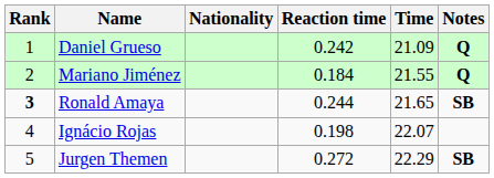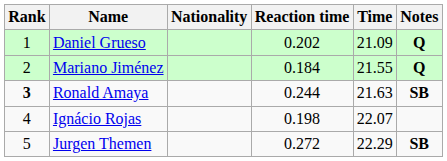Daniel Grueso | Reaction time: 0.242 -> 0.202
Ronald Amaya | Time: 21.65 -> 21.63
